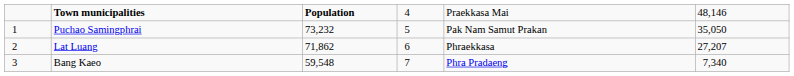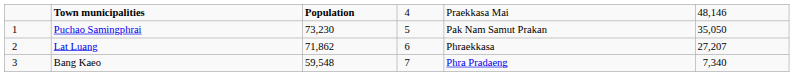Puchao Samingphrai | column 3: 73,232 -> 73,230
